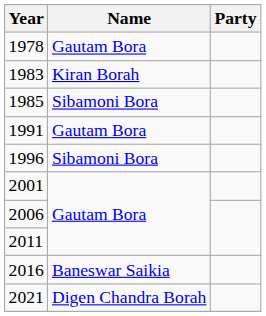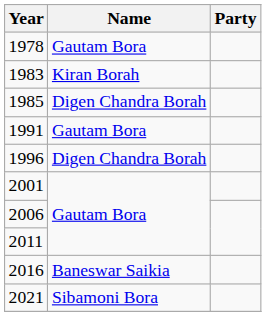1985 | Name: Sibamoni Bora -> Digen Chandra Borah
1996 | Name: Sibamoni Bora -> Digen Chandra Borah
2021 | Name: Digen Chandra Borah -> Sibamoni Bora
